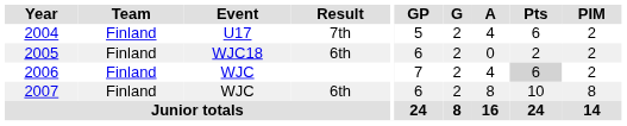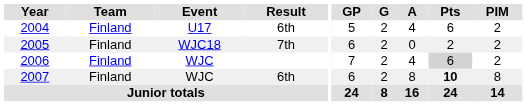2004 | Result: 7th -> 6th
2005 | Result: 6th -> 7th
2007 | Pts: normal -> bold
